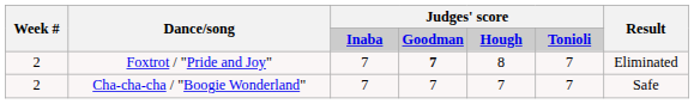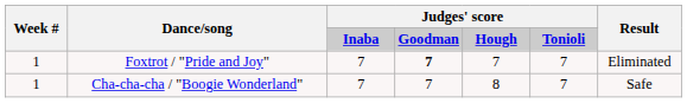Foxtrot / "Pride and Joy" | Week #: 2 -> 1
Foxtrot / "Pride and Joy" | column 5: 8 -> 7
Cha-cha-cha / "Boogie Wonderland" | Week #: 2 -> 1
Cha-cha-cha / "Boogie Wonderland" | column 5: 7 -> 8
